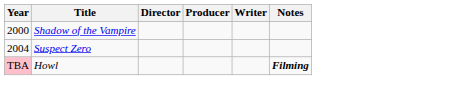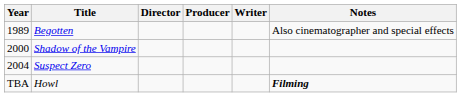+ row: 1989 | Begotten | Also cinematographer and special effects
Howl | Year: pink background -> no background
